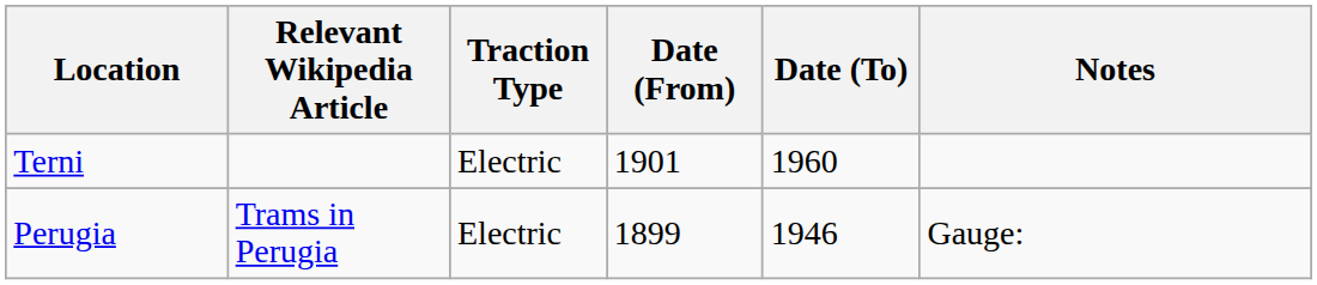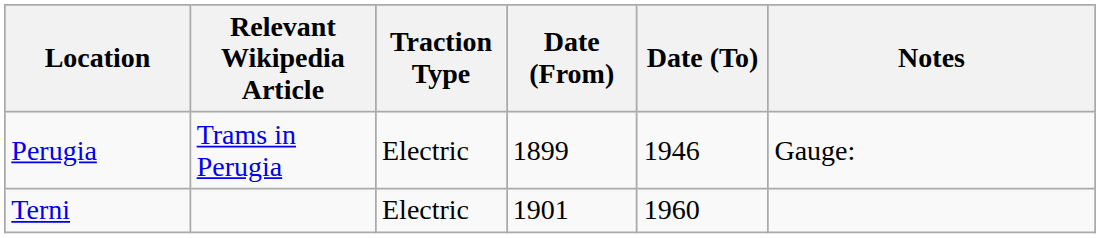rows swapped: Perugia <-> Terni
